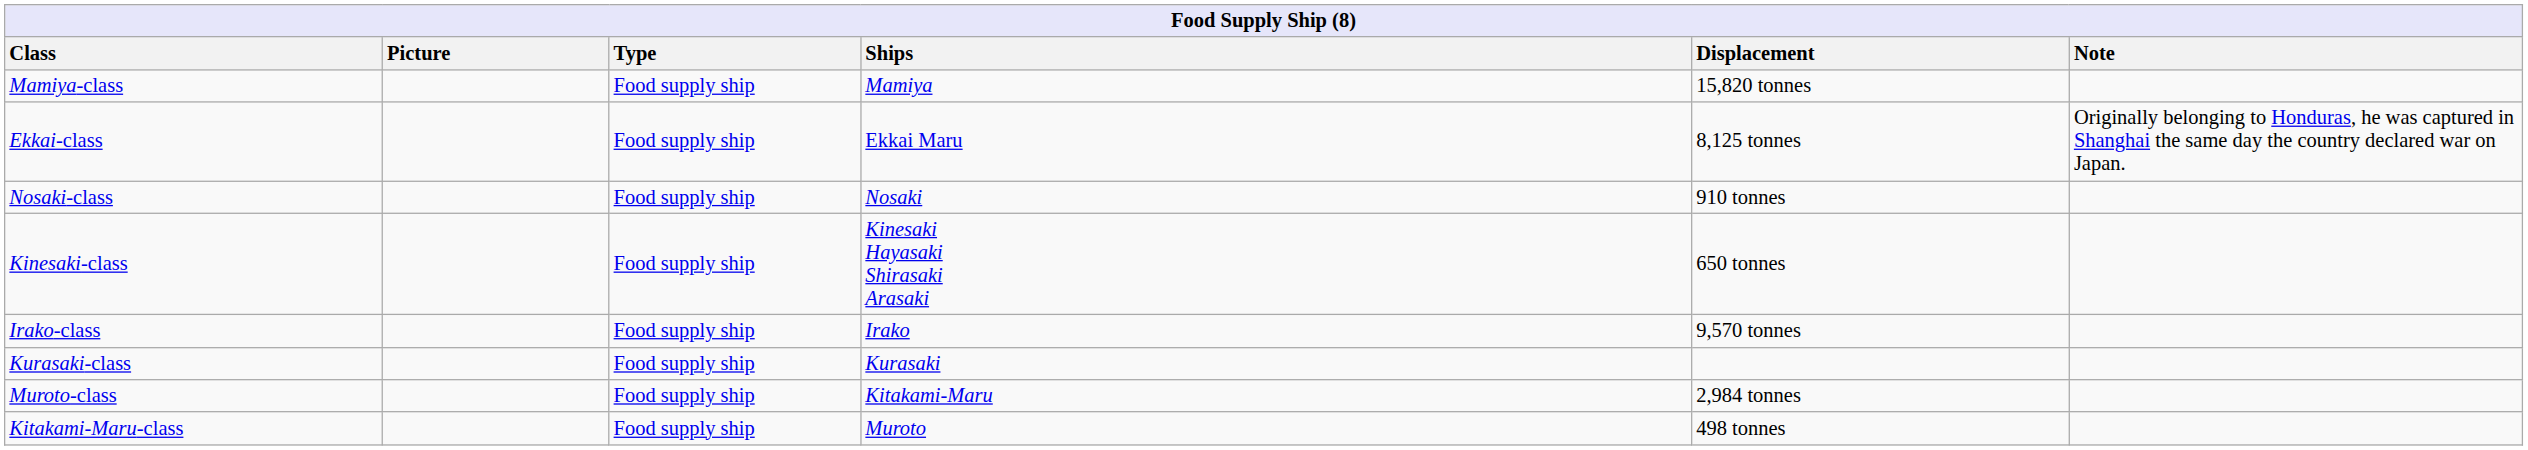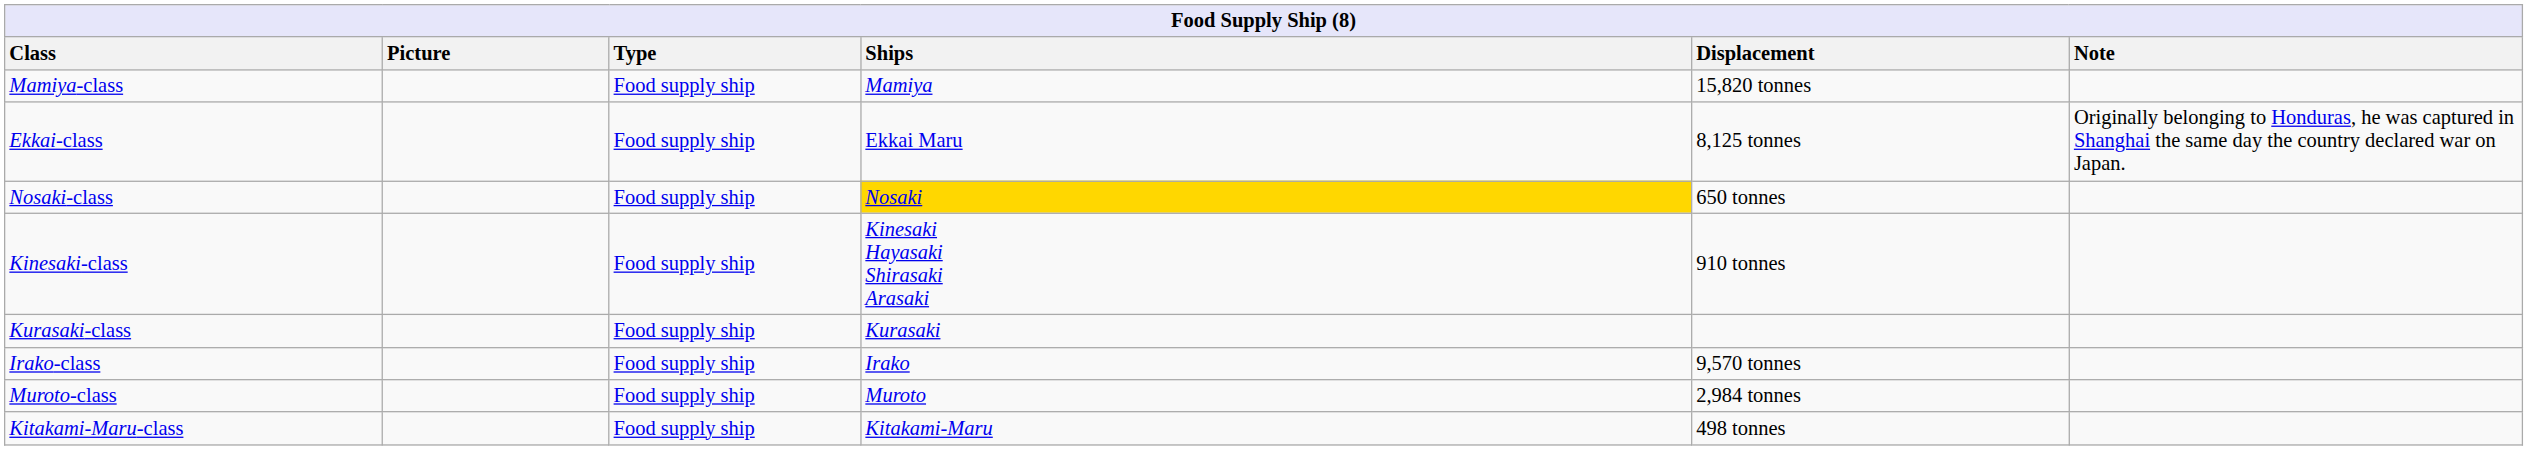Nosaki-class | Ships: no background -> gold background
Nosaki-class | Displacement: 910 tonnes -> 650 tonnes
Kinesaki-class | Displacement: 650 tonnes -> 910 tonnes
rows swapped: Irako-class <-> Kurasaki-class
Muroto-class | Ships: Kitakami-Maru -> Muroto
Kitakami-Maru-class | Ships: Muroto -> Kitakami-Maru
